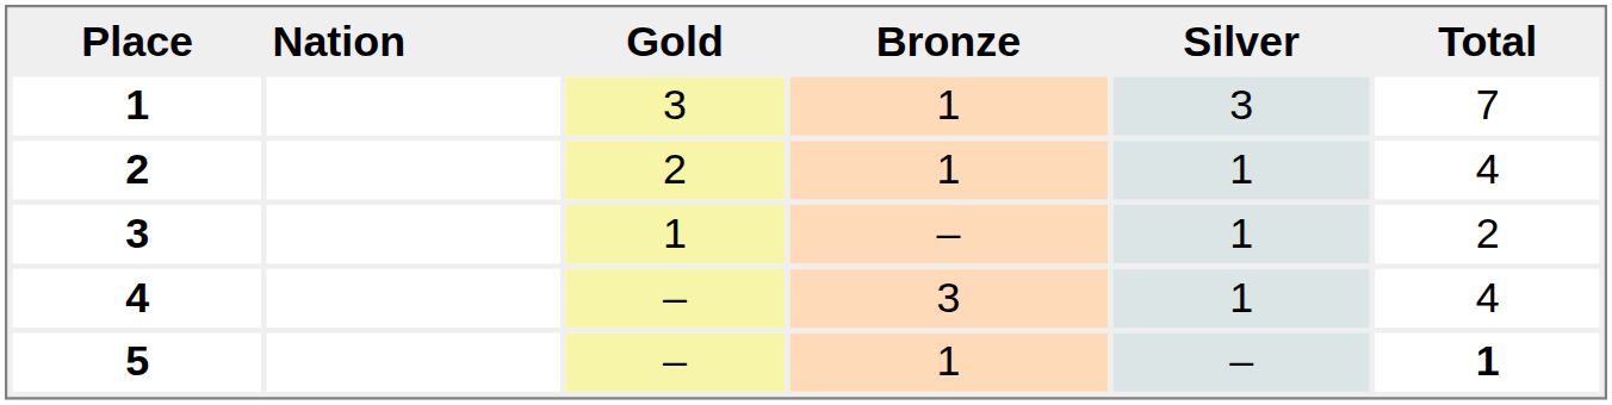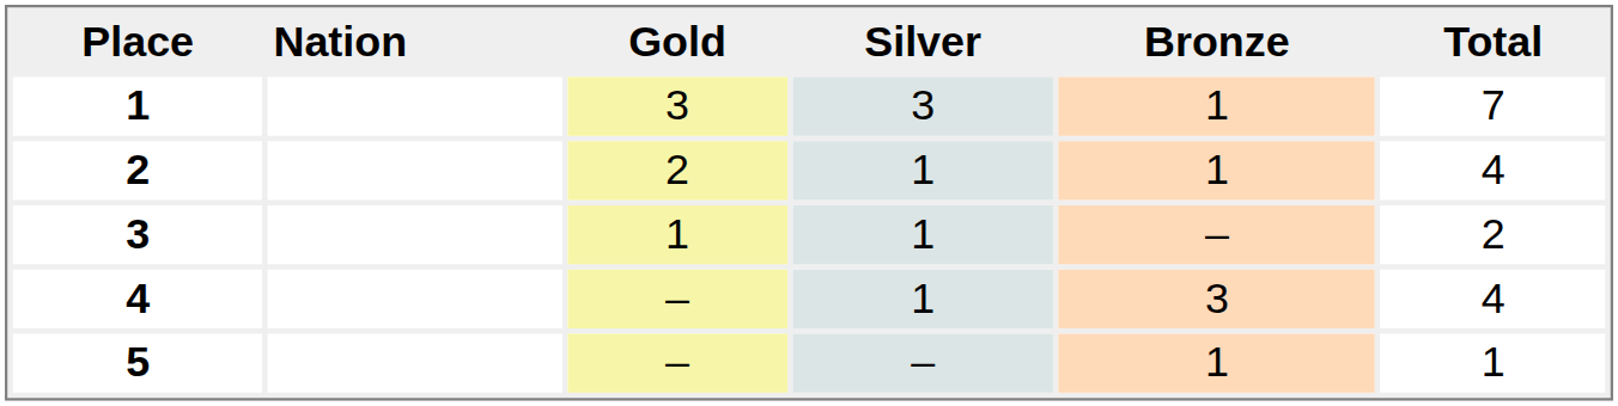columns swapped: Silver <-> Bronze
5 | Total: bold -> normal
